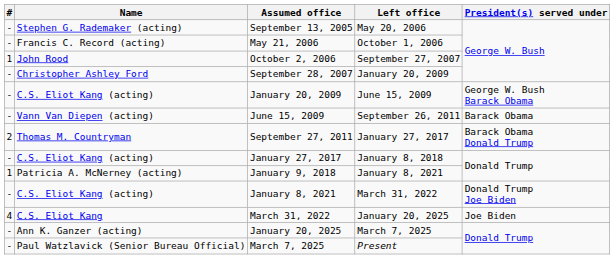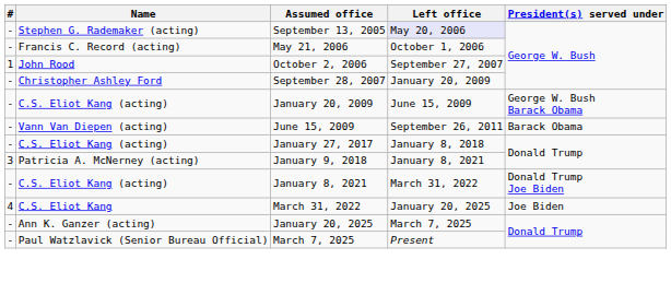September 13, 2005 | Left office: no background -> lavender background
- row: 2 | Thomas M. Countryman | September 27, 2011 | January 27, 2017 | Barack Obama Donald Trump
January 9, 2018 | #: 1 -> 3
